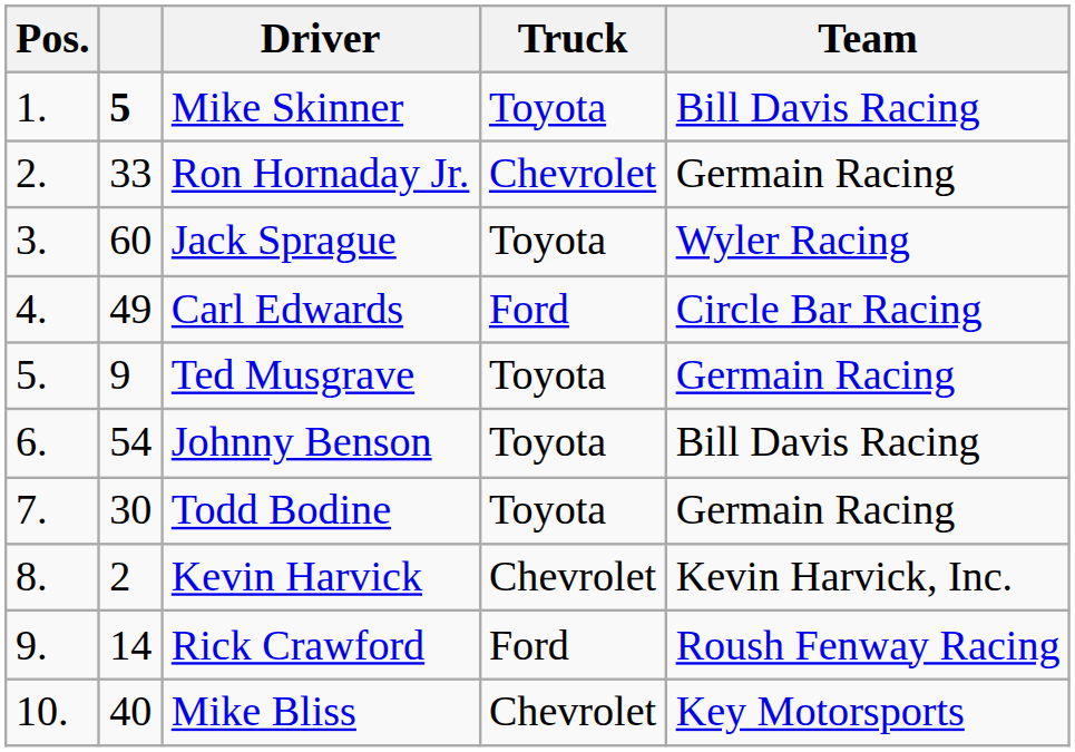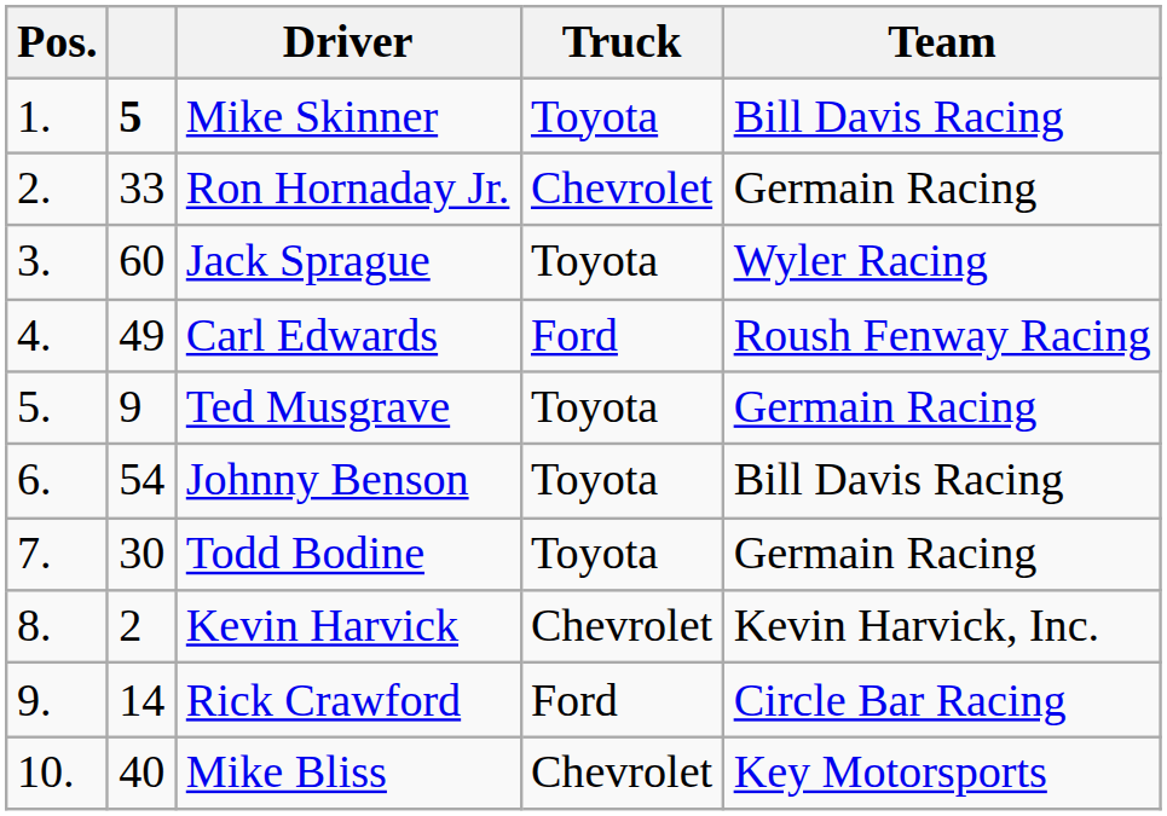Carl Edwards | Team: Circle Bar Racing -> Roush Fenway Racing
Rick Crawford | Team: Roush Fenway Racing -> Circle Bar Racing
